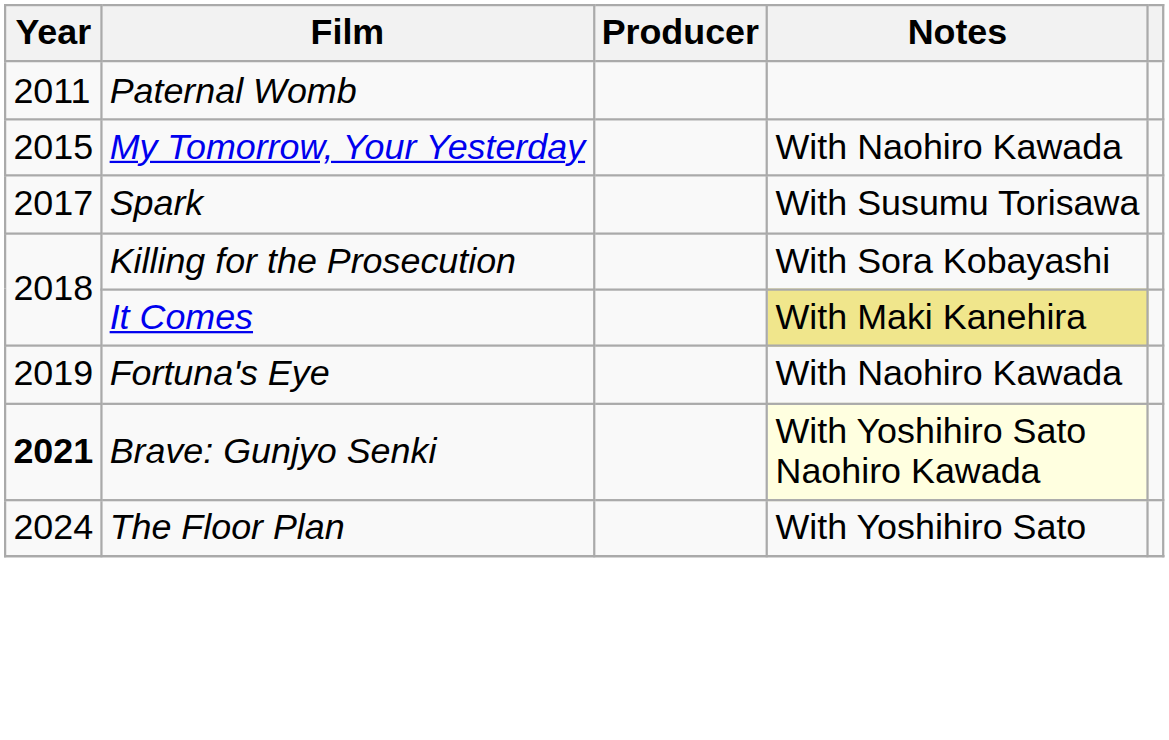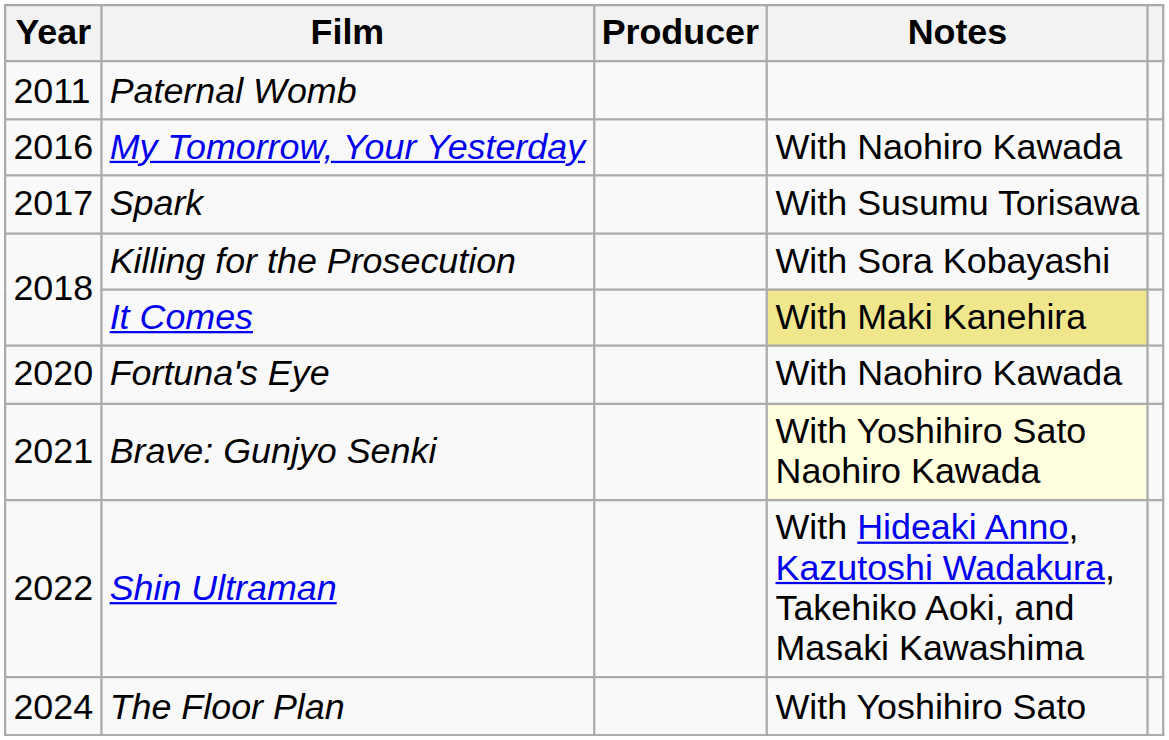My Tomorrow, Your Yesterday | Year: 2015 -> 2016
Fortuna's Eye | Year: 2019 -> 2020
Brave: Gunjyo Senki | Year: bold -> normal
+ row: 2022 | Shin Ultraman | With Hideaki Anno, Kazutoshi Wadakura, Takehiko Aoki, and Masaki Kawashima
